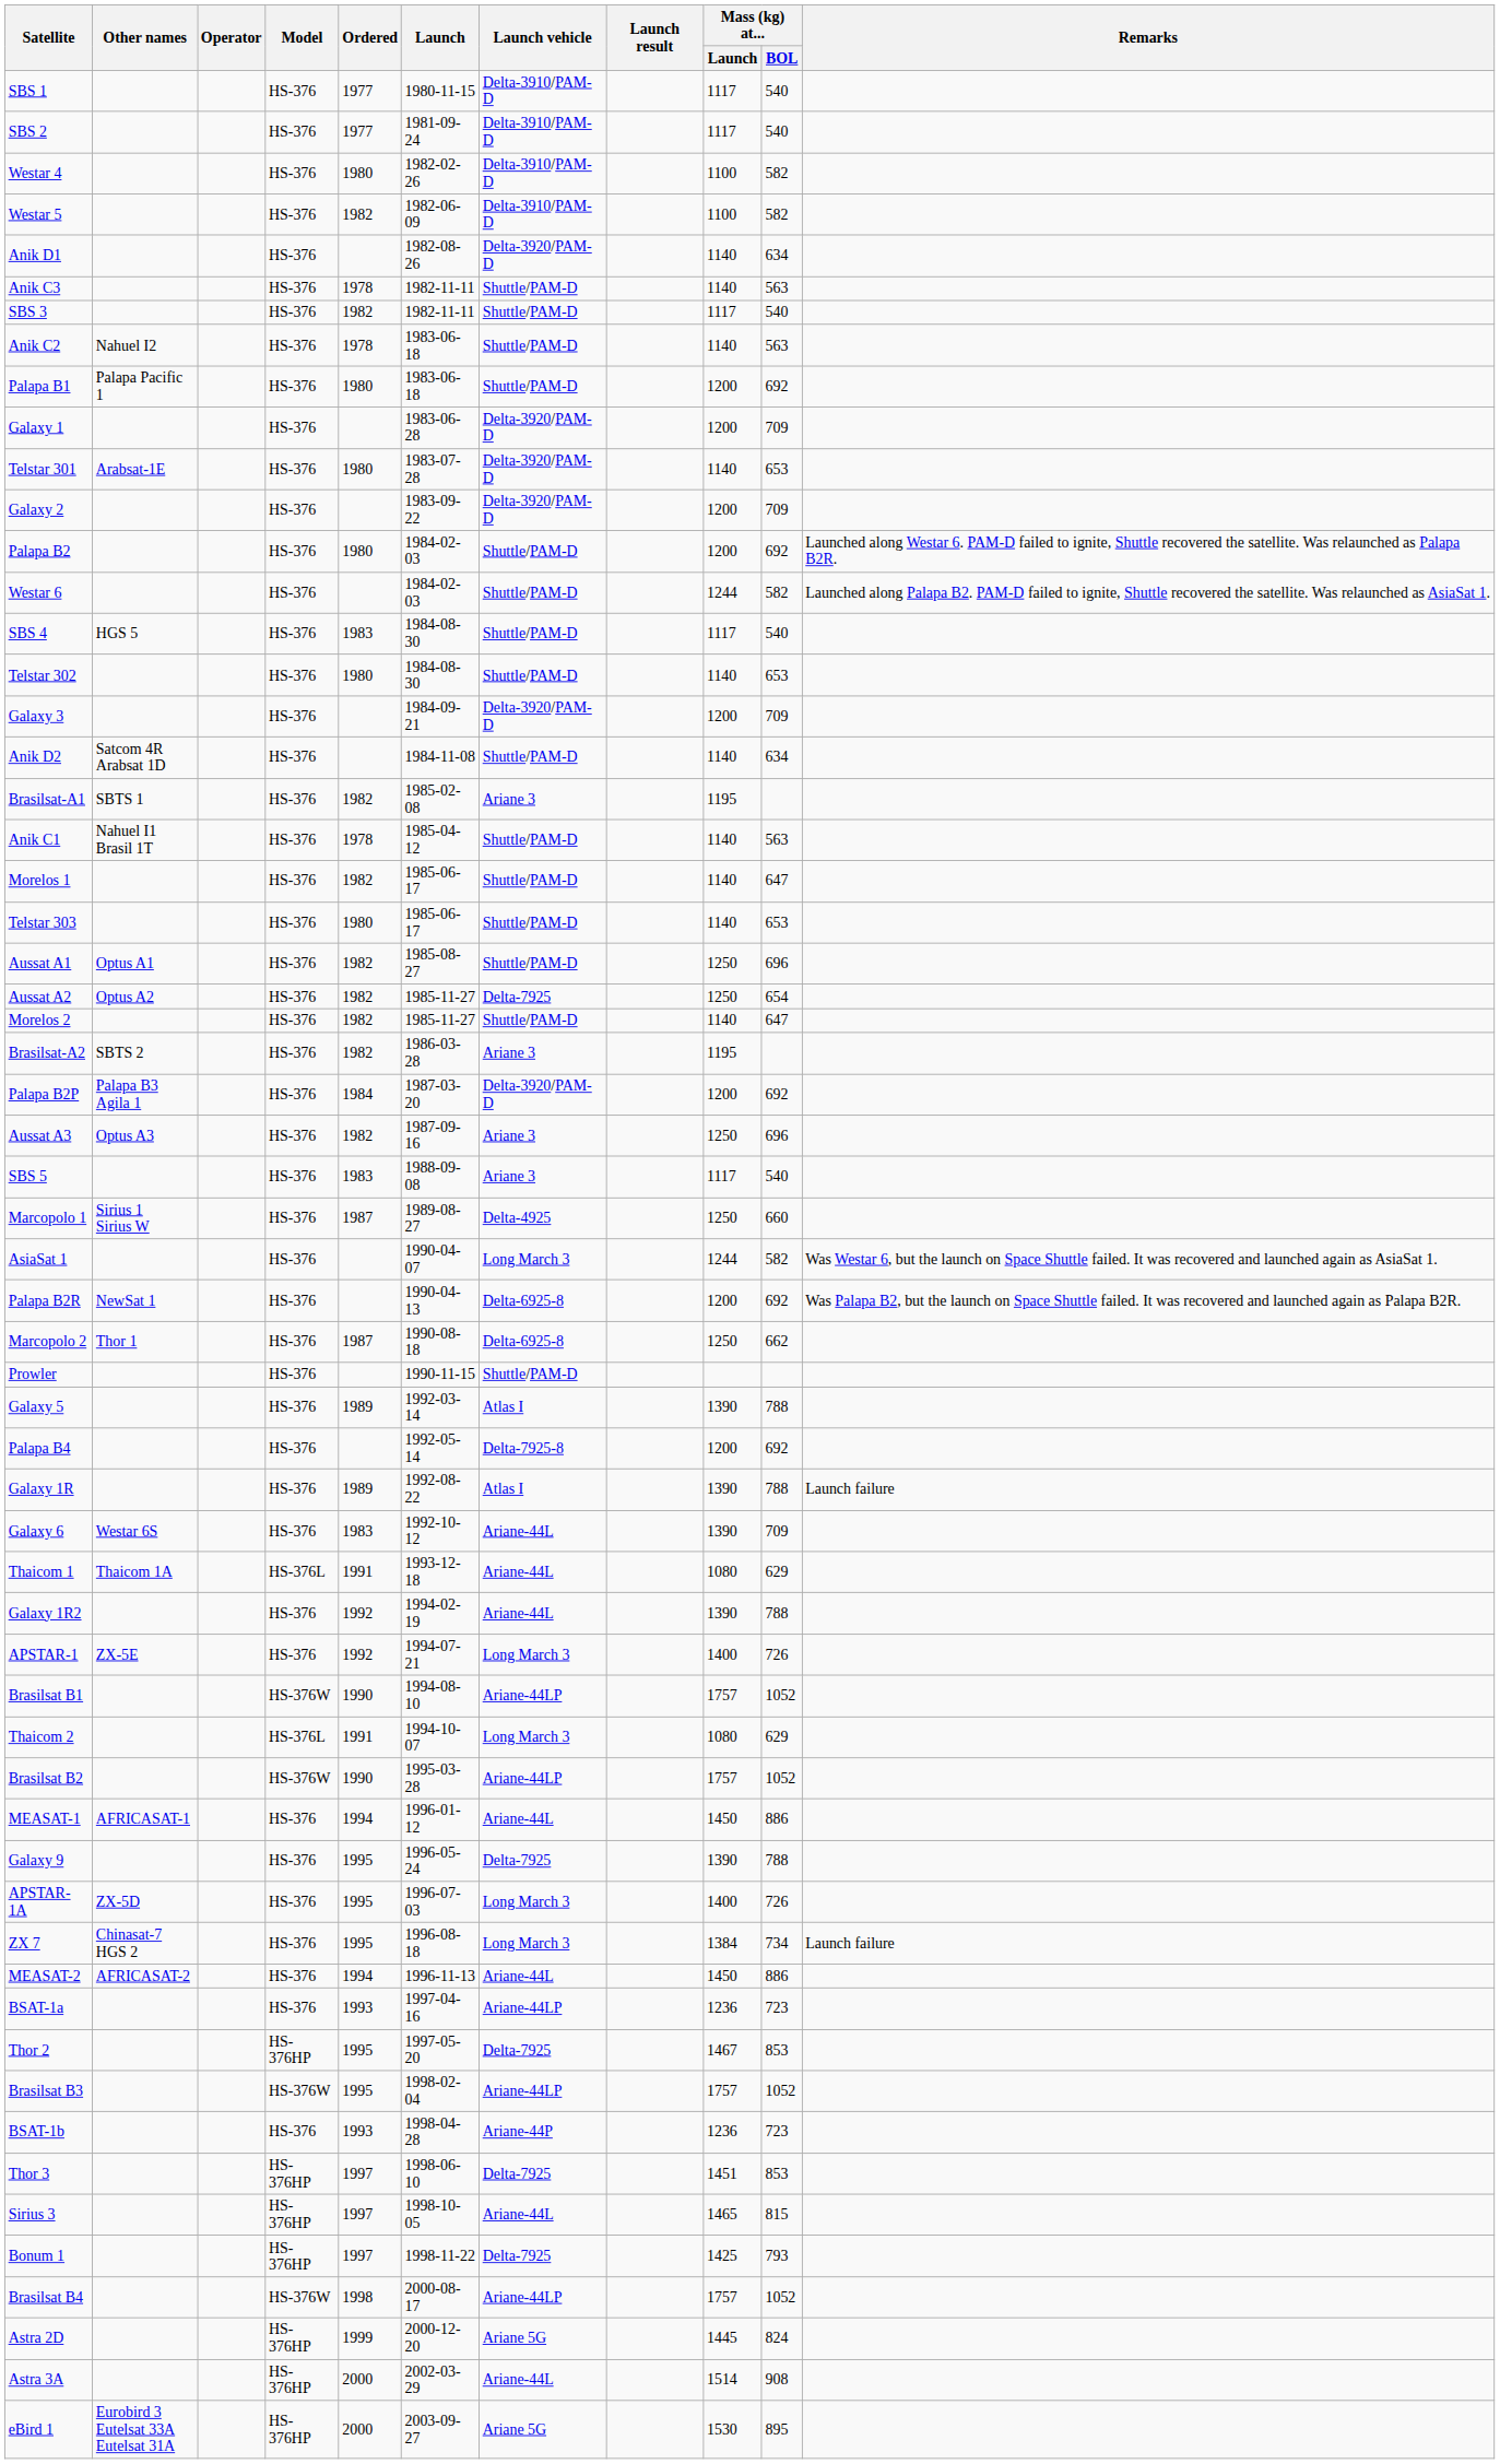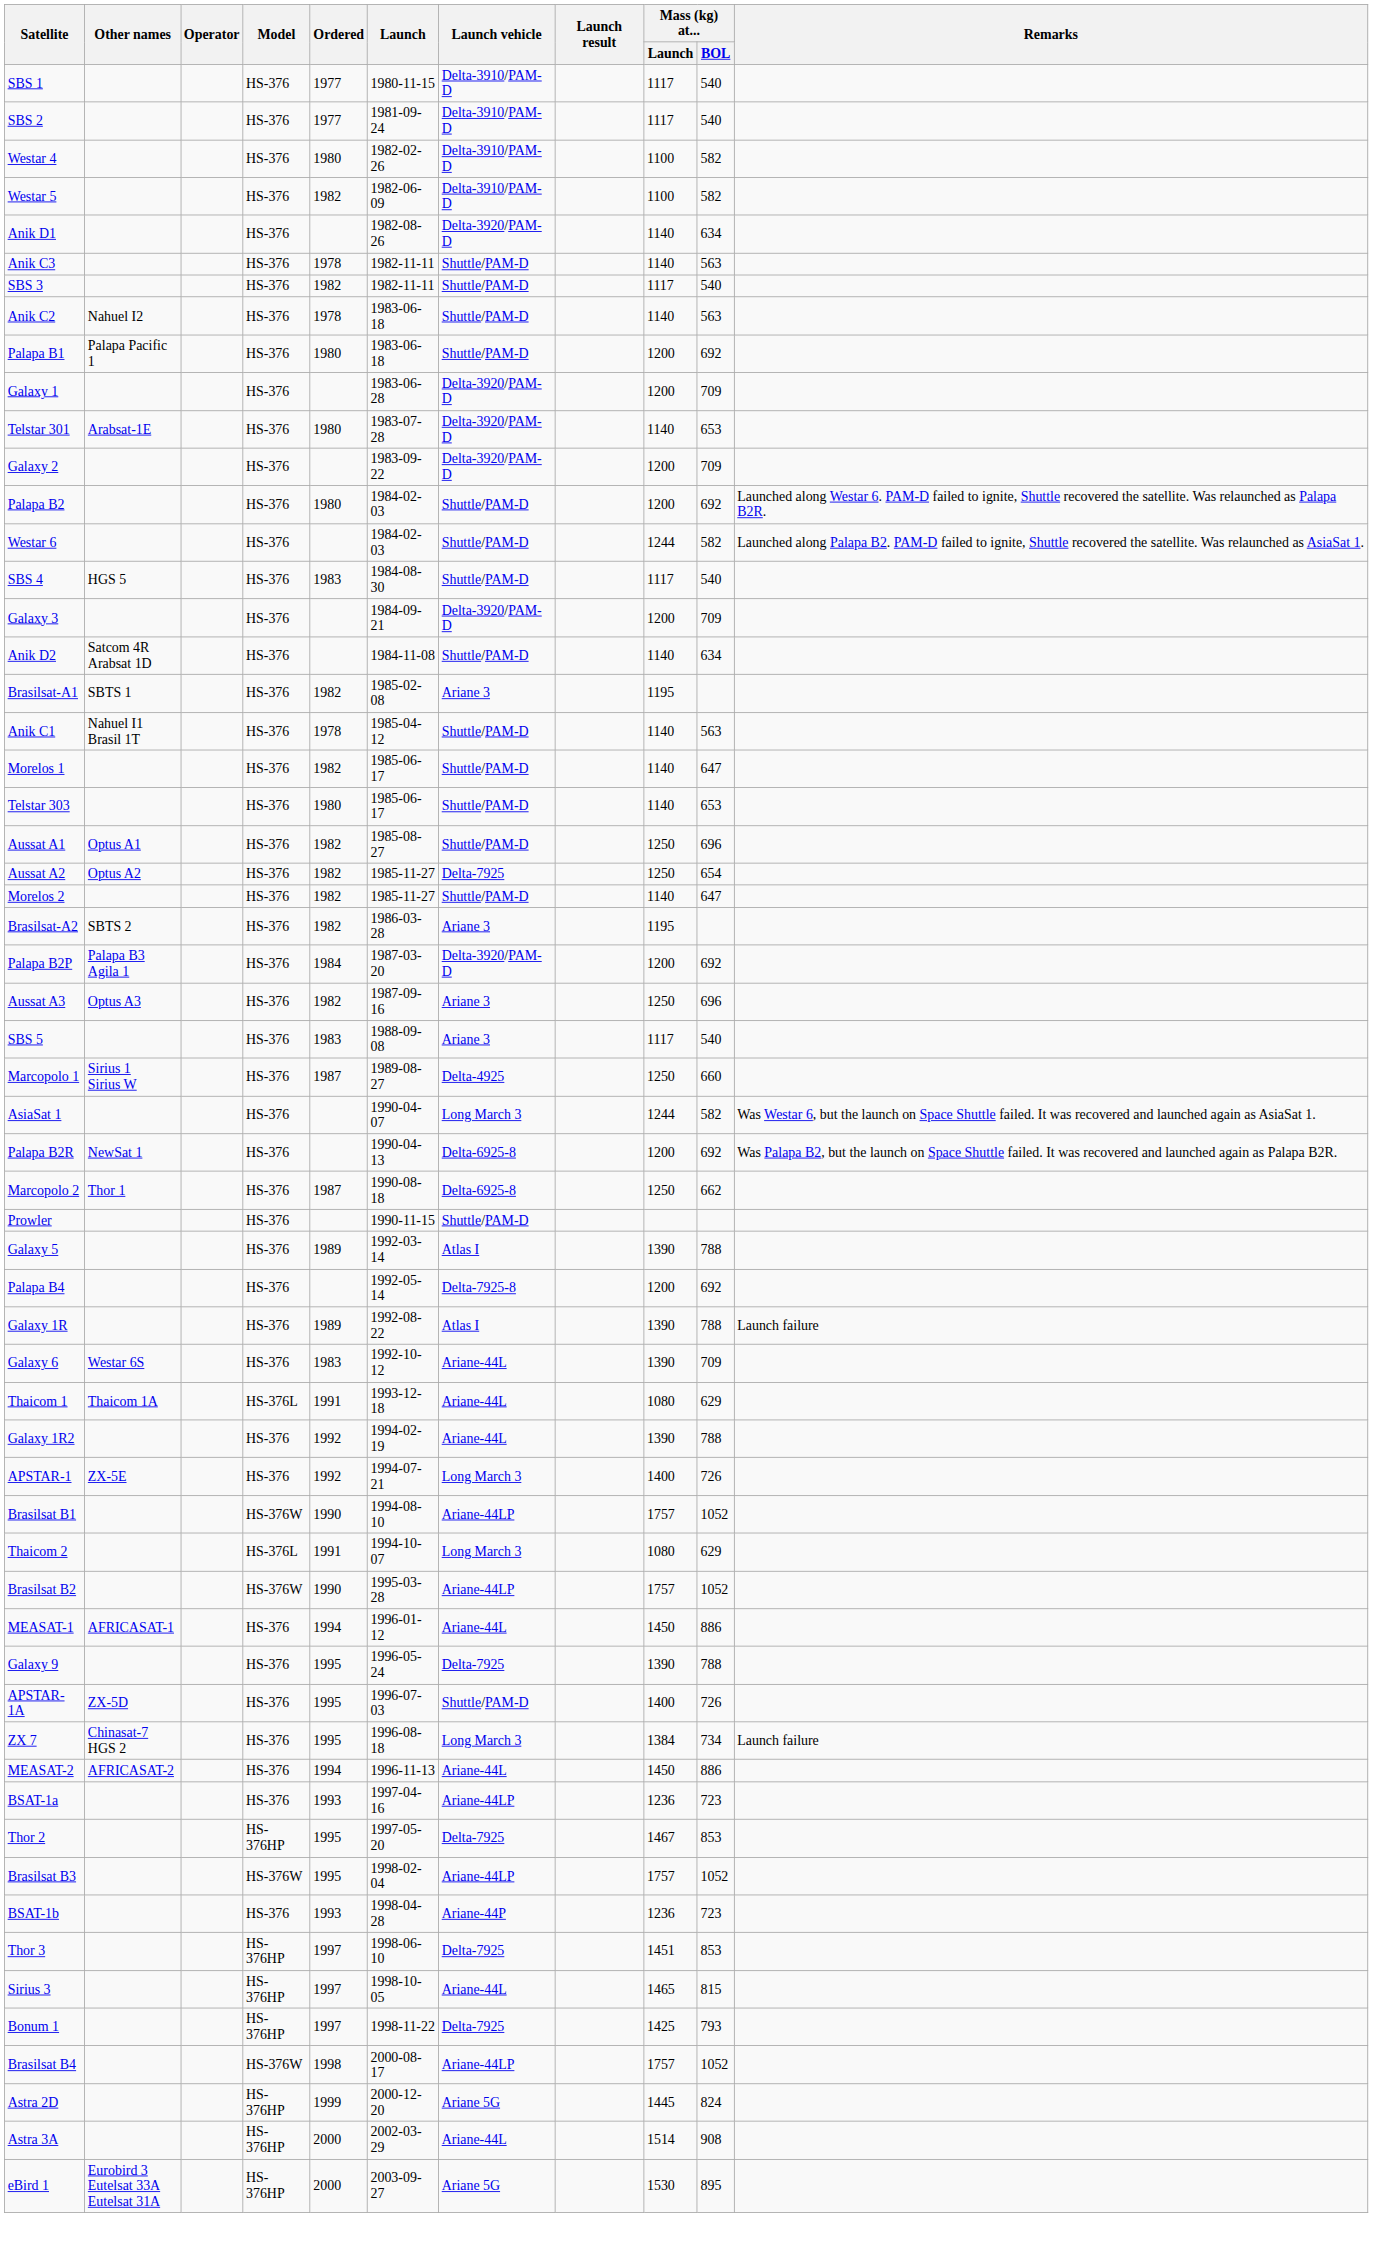- row: Telstar 302 | HS-376 | 1980 | 1984-08-30 | Shuttle/PAM-D | 1140 | 653
APSTAR-1A | Launch vehicle: Long March 3 -> Shuttle/PAM-D
